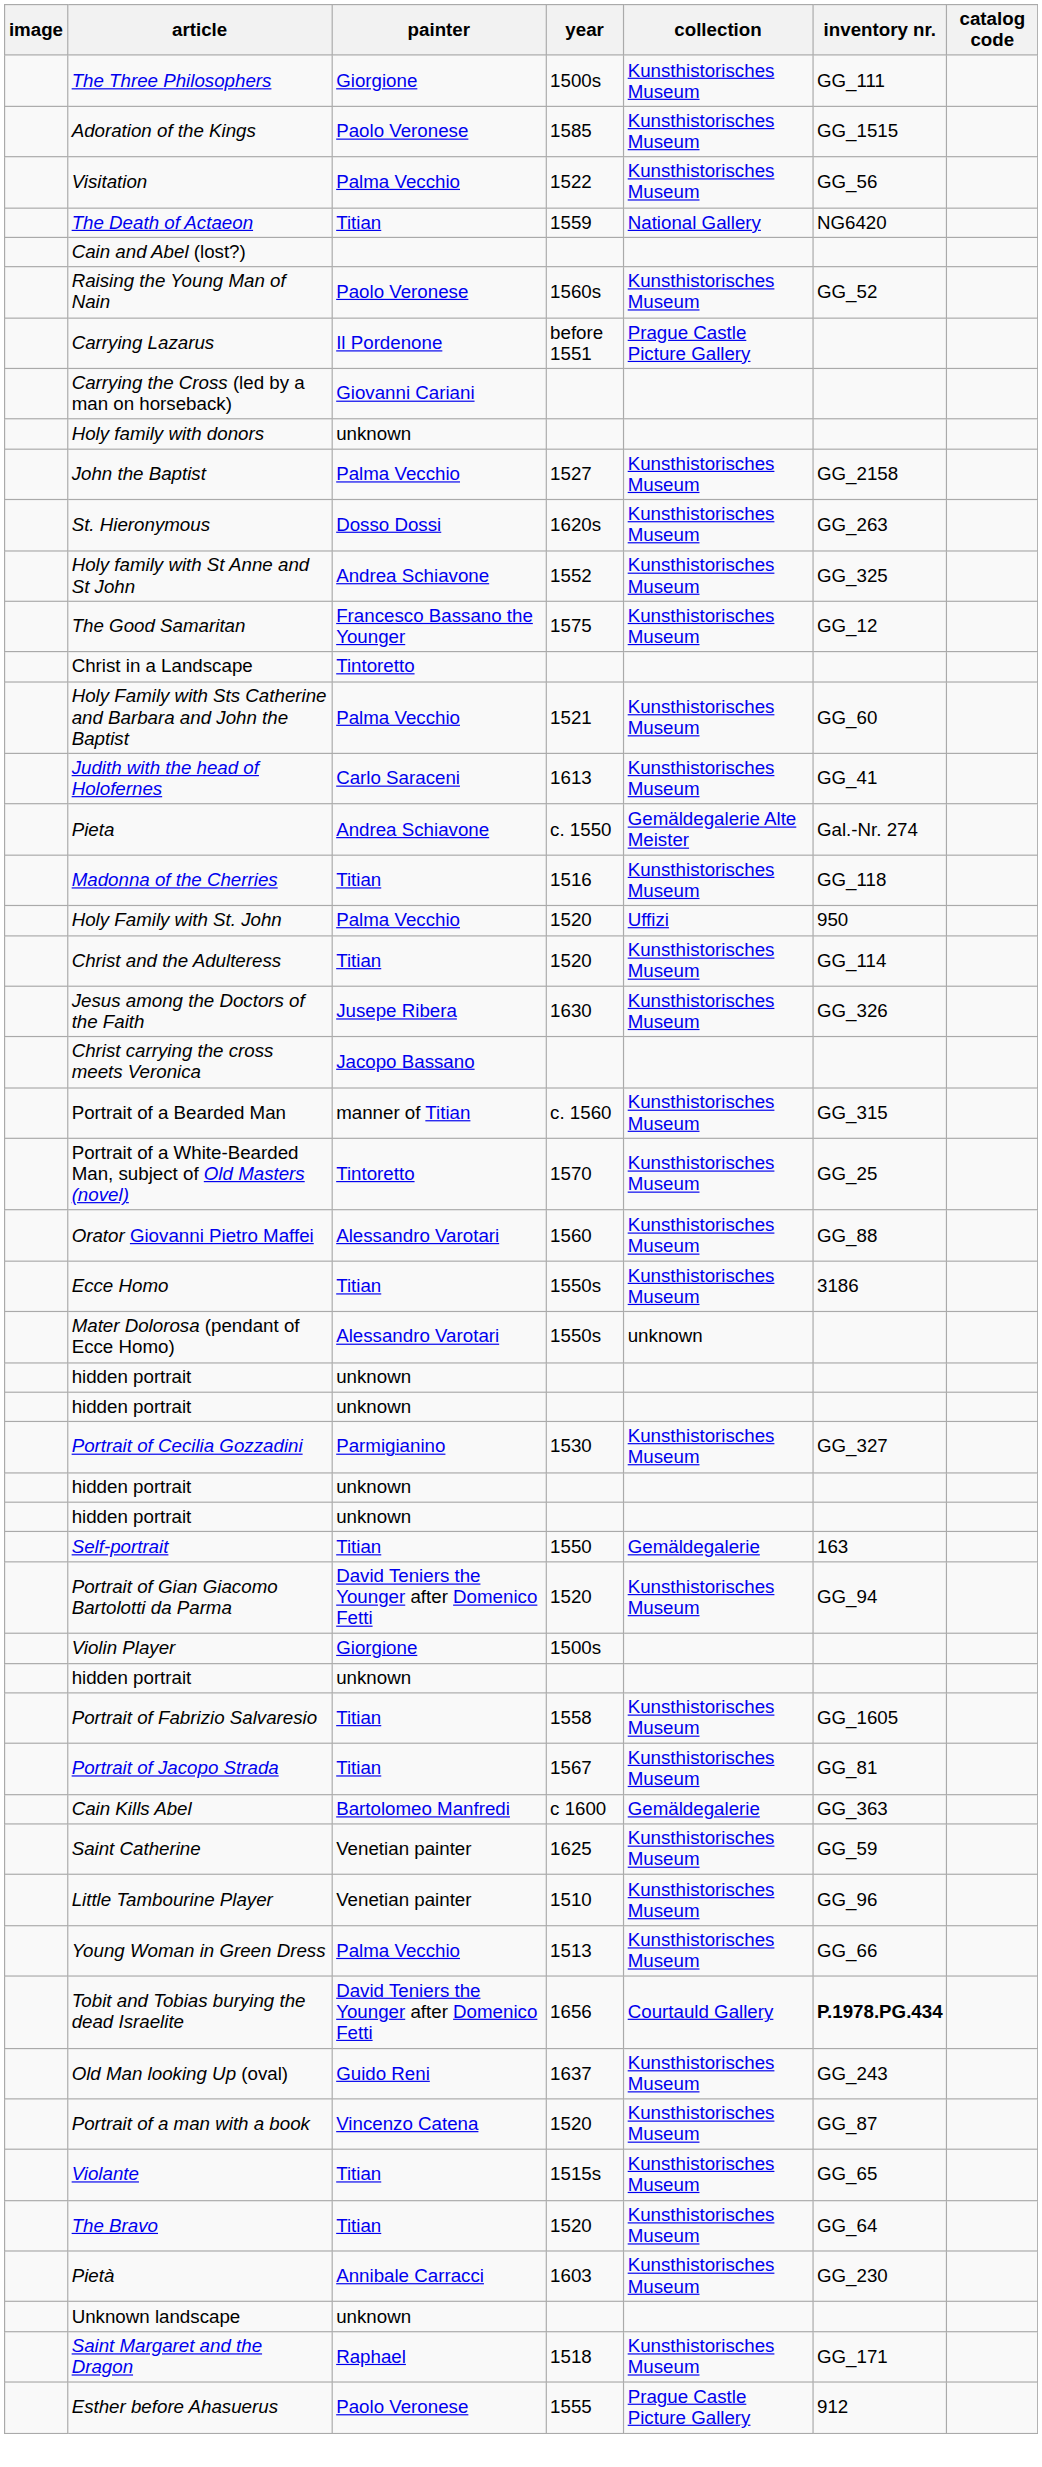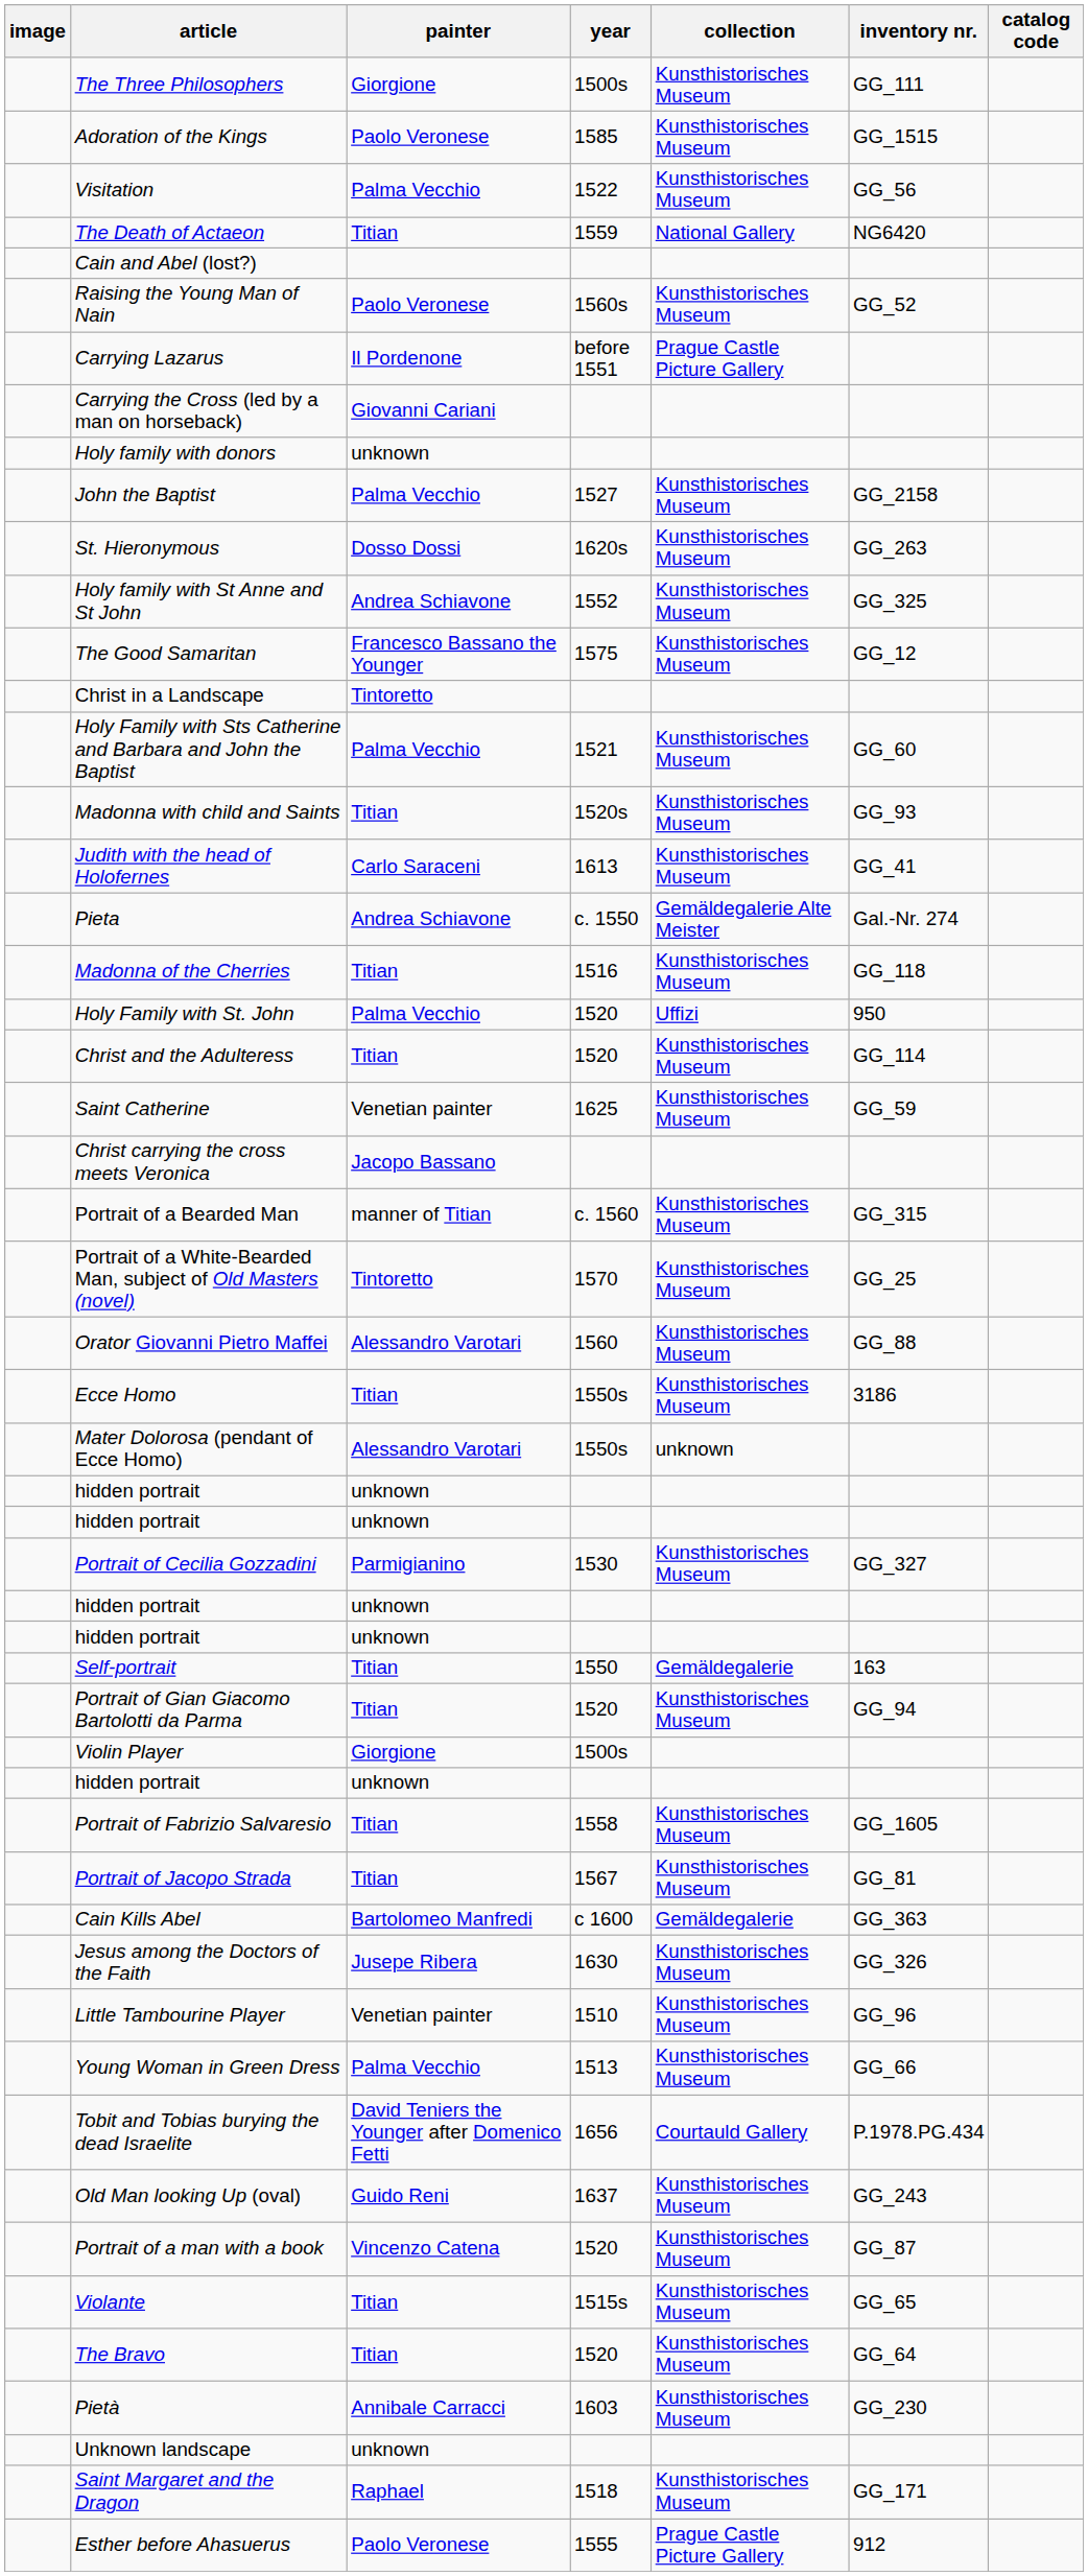+ row: Madonna with child and Saints | Titian | 1520s | Kunsthistorisches Museum | GG_93
rows swapped: Jesus among the Doctors of the Faith <-> Saint Catherine
Portrait of Gian Giacomo Bartolotti da Parma | painter: David Teniers the Younger after Domenico Fetti -> Titian
Tobit and Tobias burying the dead Israelite | inventory nr.: bold -> normal
